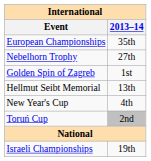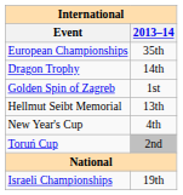- row: Nebelhorn Trophy | 27th
+ row: Dragon Trophy | 14th
